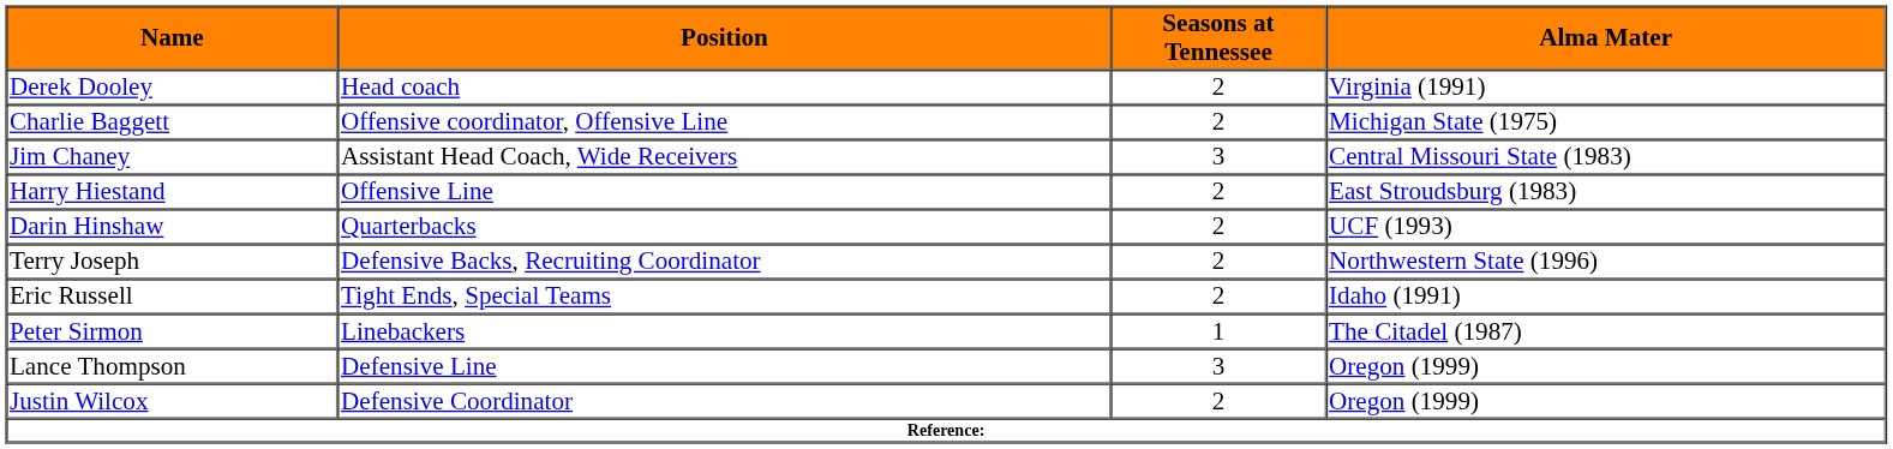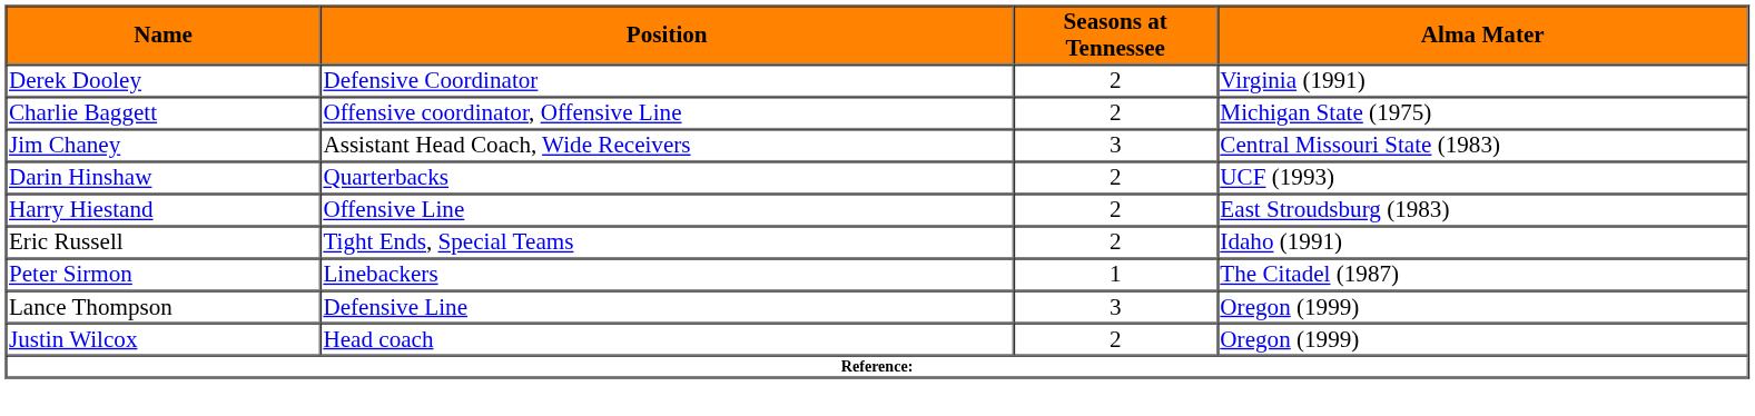Derek Dooley | Position: Head coach -> Defensive Coordinator
rows swapped: Harry Hiestand <-> Darin Hinshaw
- row: Terry Joseph | Defensive Backs, Recruiting Coordinator | 2 | Northwestern State (1996)
Justin Wilcox | Position: Defensive Coordinator -> Head coach
